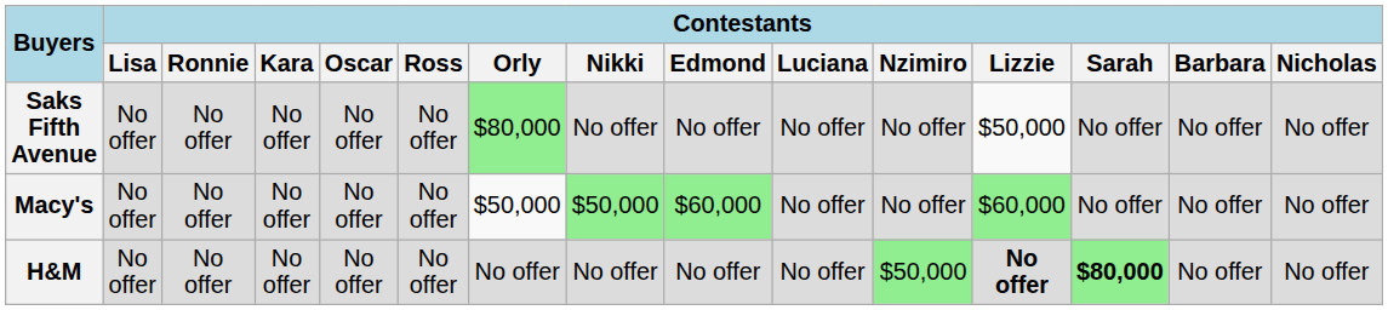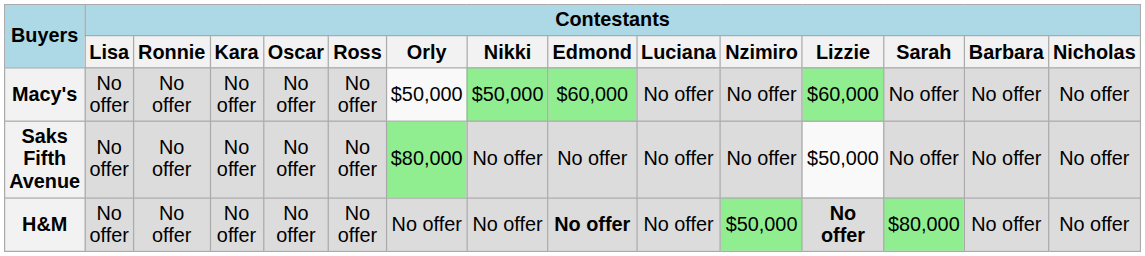rows swapped: Macy's <-> Saks Fifth Avenue
H&M | Contestants / Edmond: normal -> bold
H&M | Contestants / Sarah: bold -> normal
